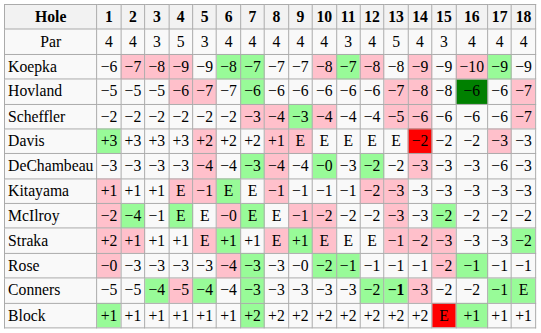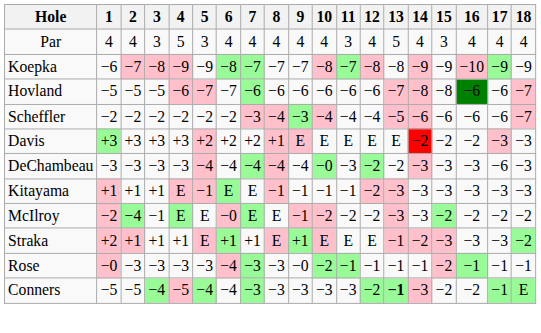DeChambeau | 7: −3 -> −4
- row: Block | +1 | +1 | +1 | +1 | +1 | +1 | +2 | +2 | +2 | +2 | +2 | +2 | +2 | +2 | E | +1 | +1 | +1
